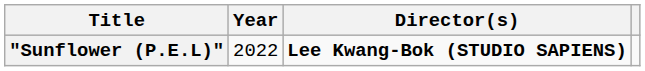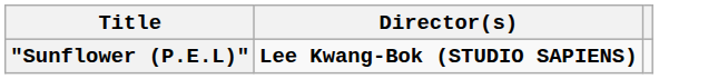- column: Year | 2022
